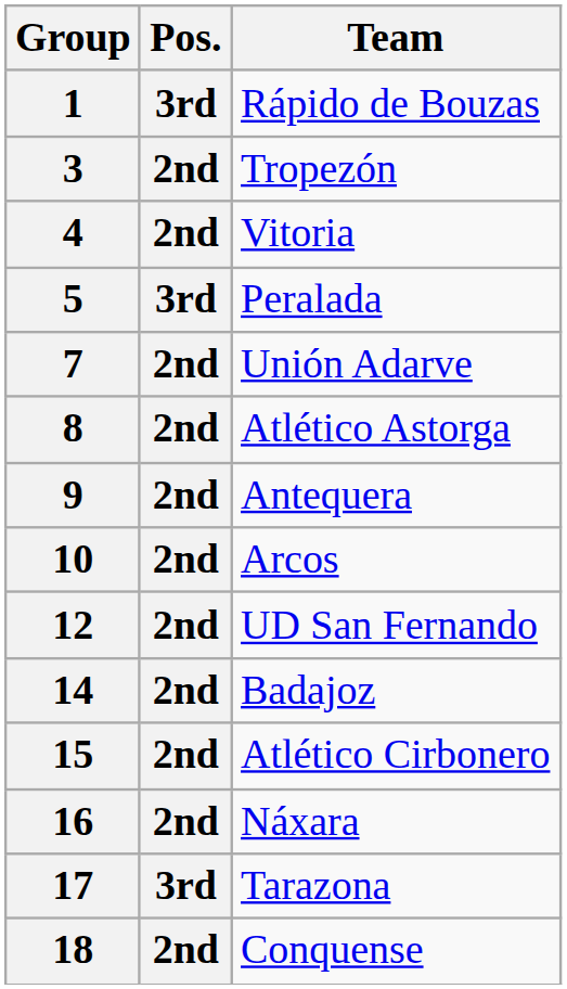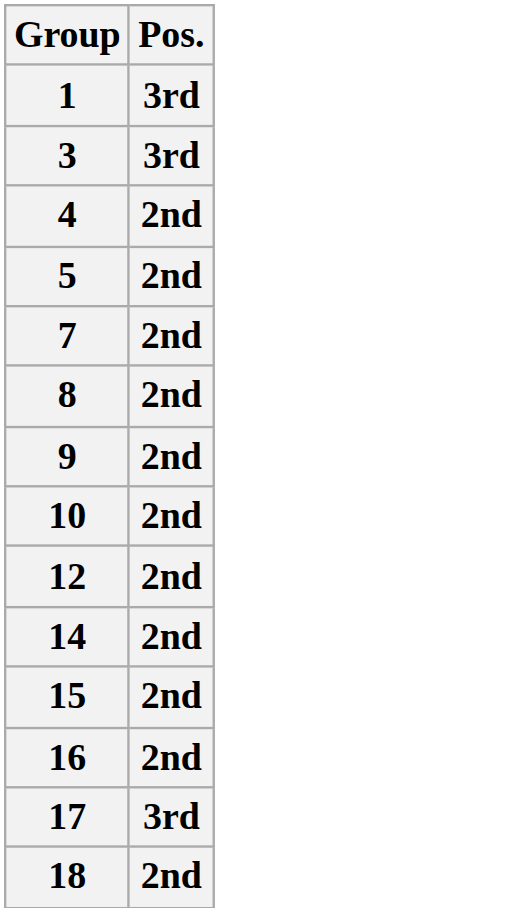- column: Team | Rápido de Bouzas | Tropezón | Vitoria | Peralada | Unión Adarve | Atlético Astorga | Antequera | Arcos | UD San Fernando | Badajoz | Atlético Cirbonero | Náxara | Tarazona | Conquense
3 | Pos.: 2nd -> 3rd
5 | Pos.: 3rd -> 2nd
